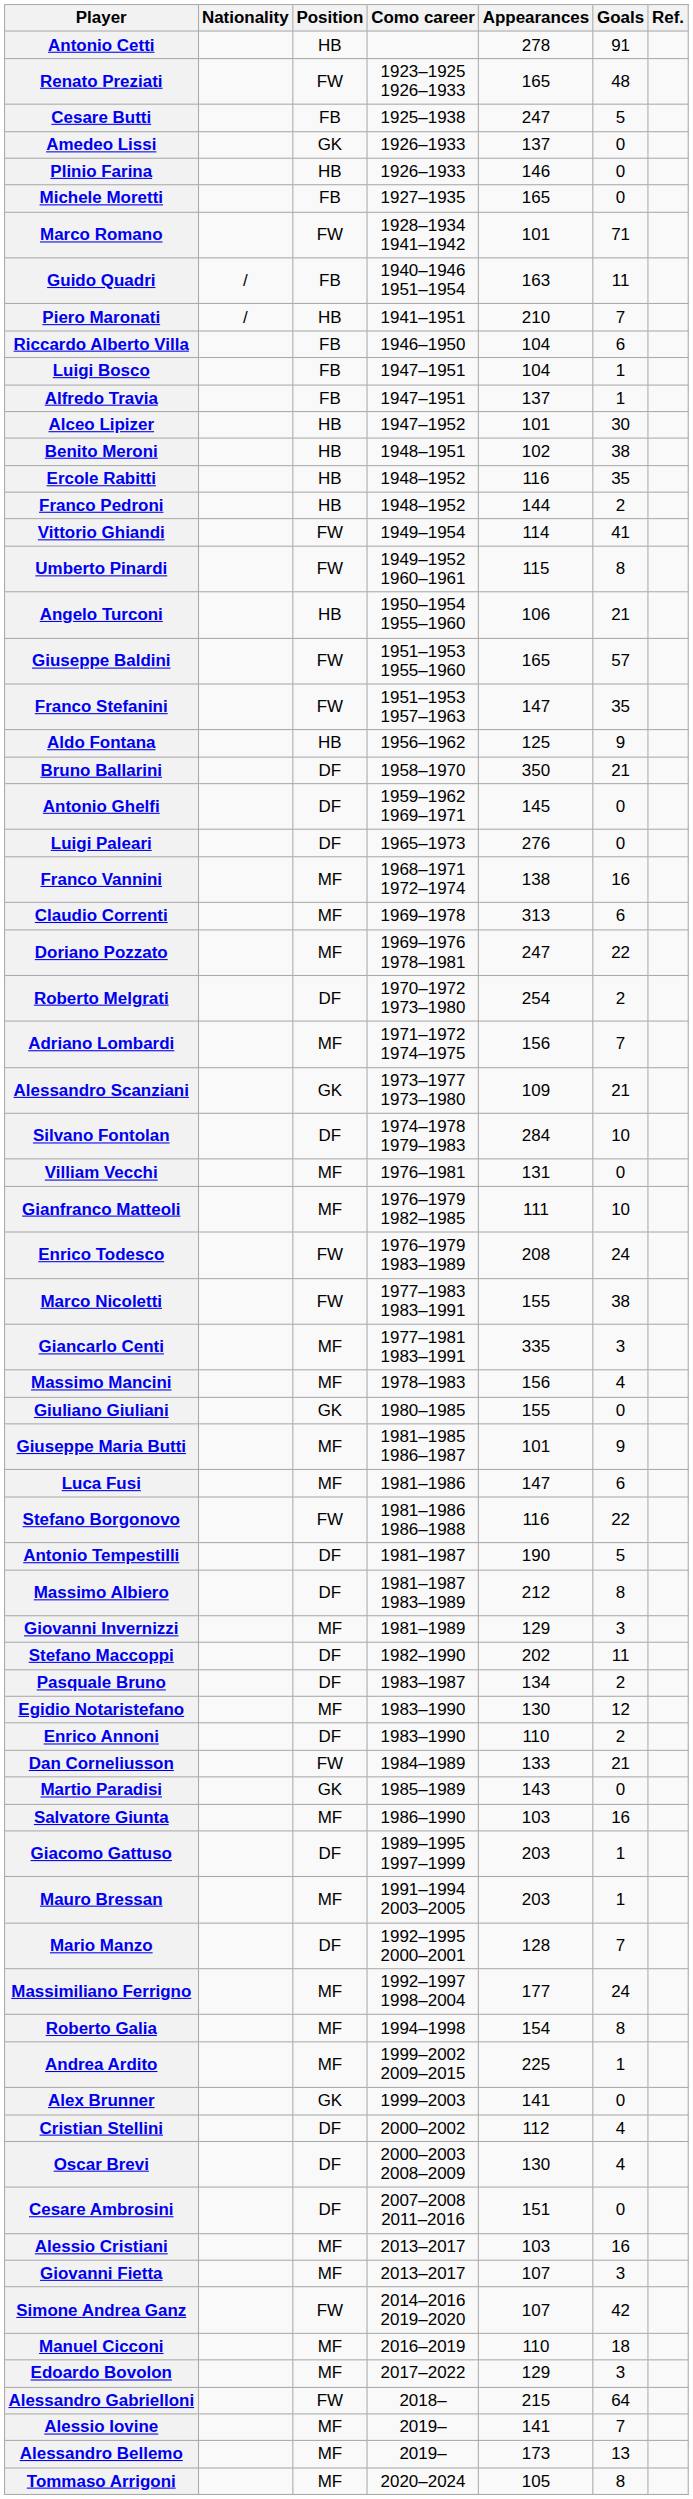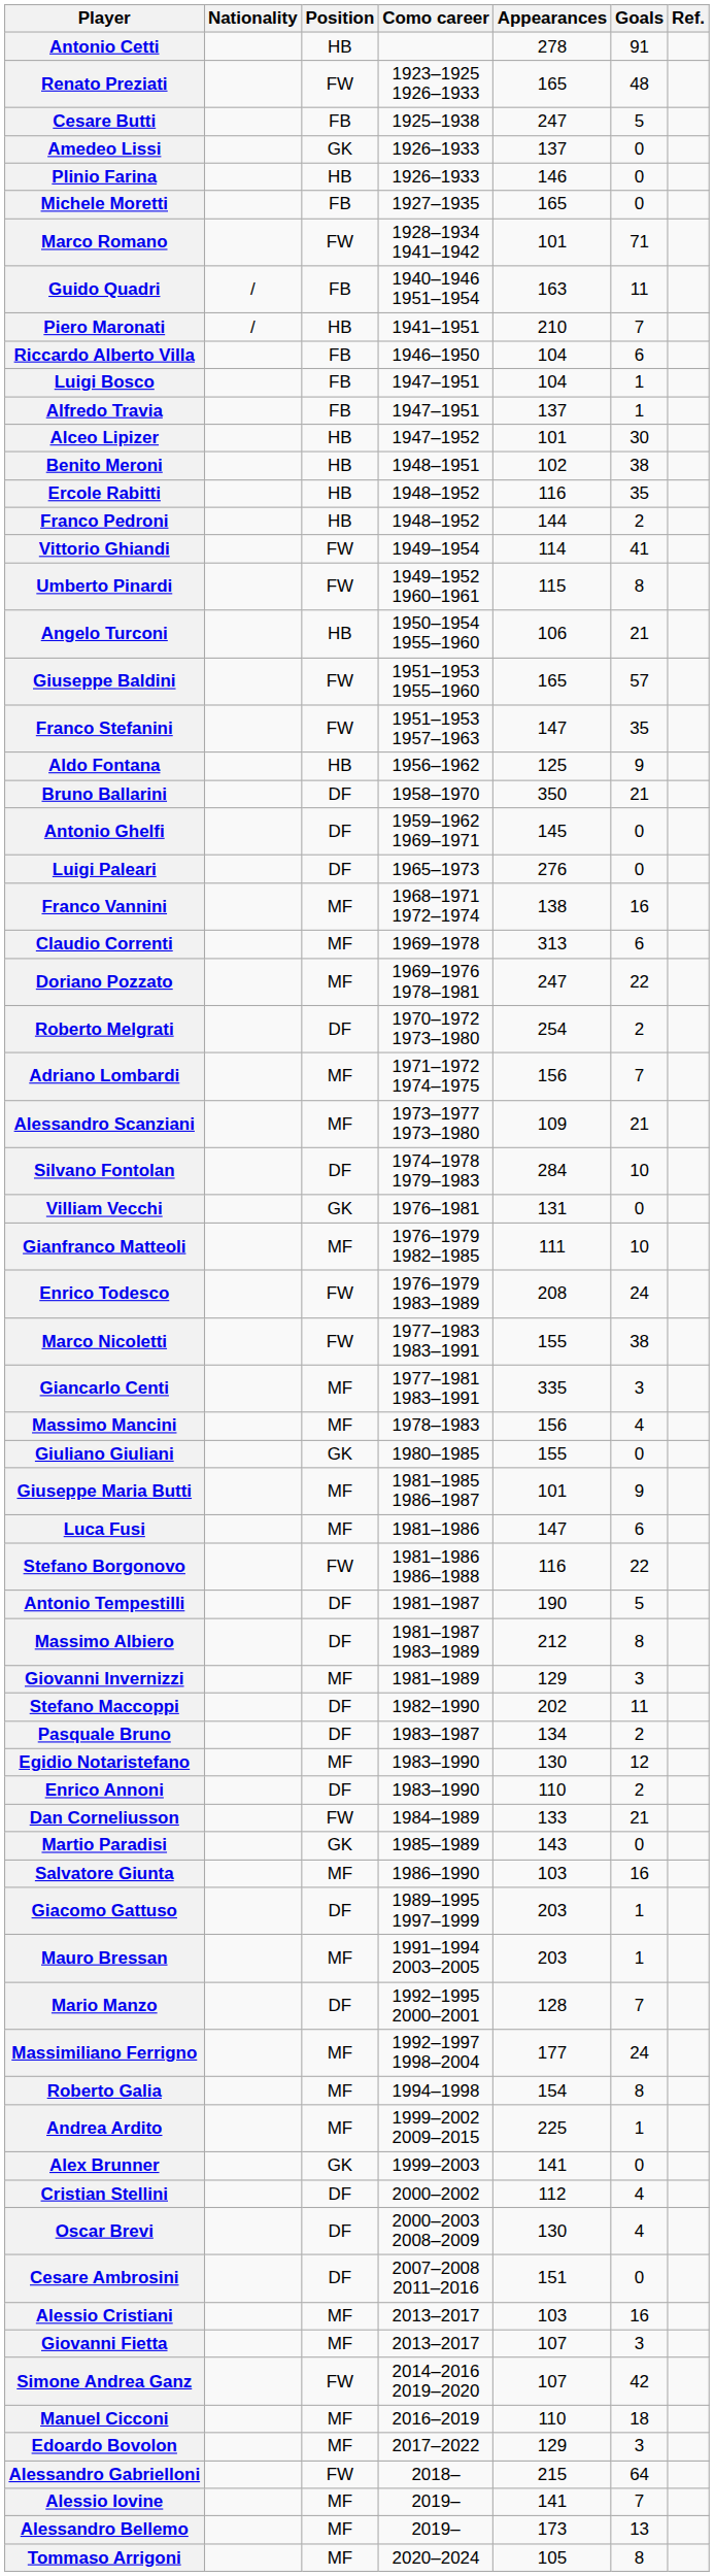Alessandro Scanziani | Position: GK -> MF
Villiam Vecchi | Position: MF -> GK
